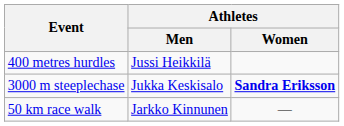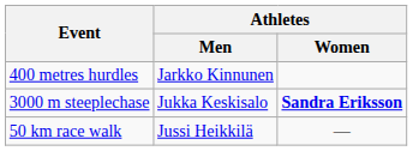400 metres hurdles | Athletes / Men: Jussi Heikkilä -> Jarkko Kinnunen
50 km race walk | Athletes / Men: Jarkko Kinnunen -> Jussi Heikkilä
